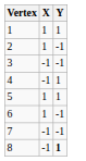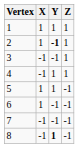+ column: Z | 1 | 1 | 1 | 1 | -1 | -1 | -1 | -1
2 | Y: normal -> bold
